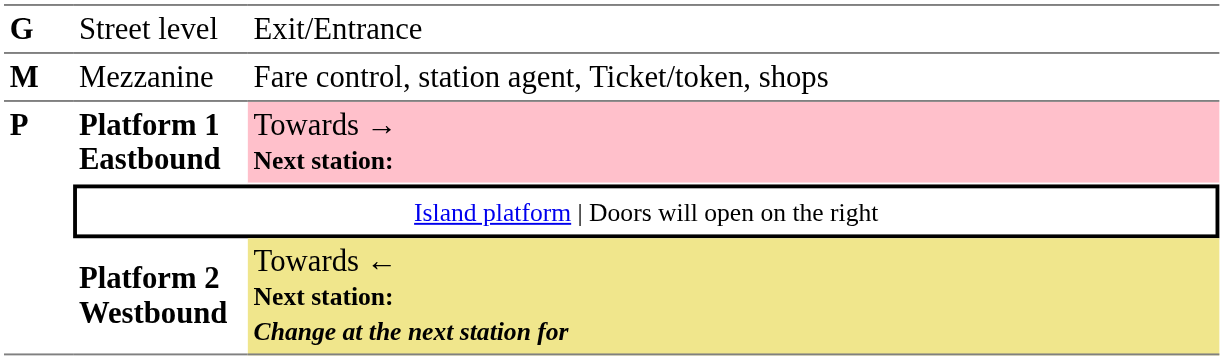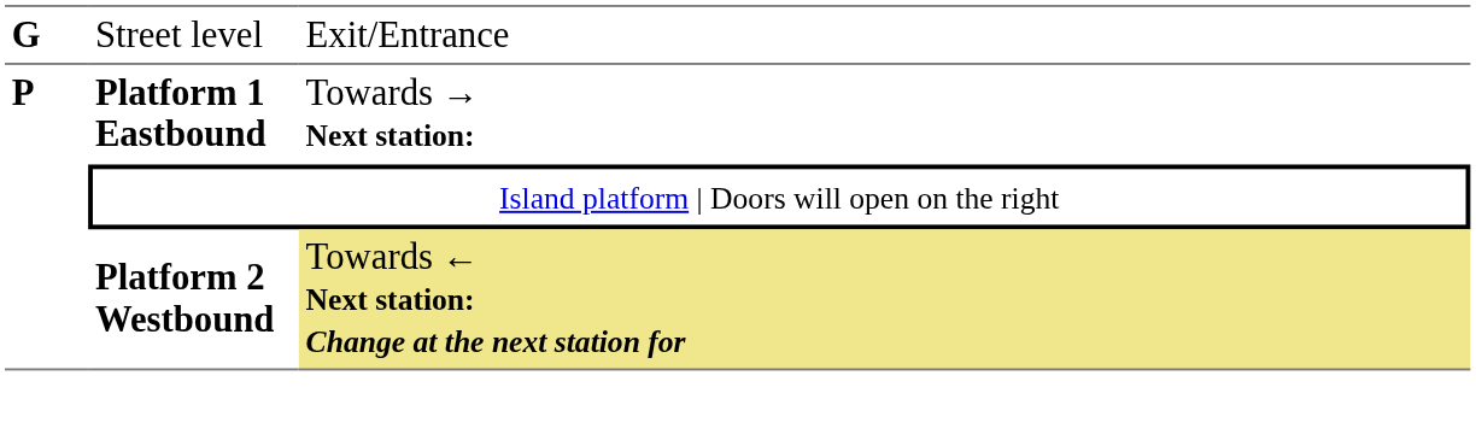- row: M | Mezzanine | Fare control, station agent, Ticket/token, shops
Platform 1 Eastbound | column 3: pink background -> no background
